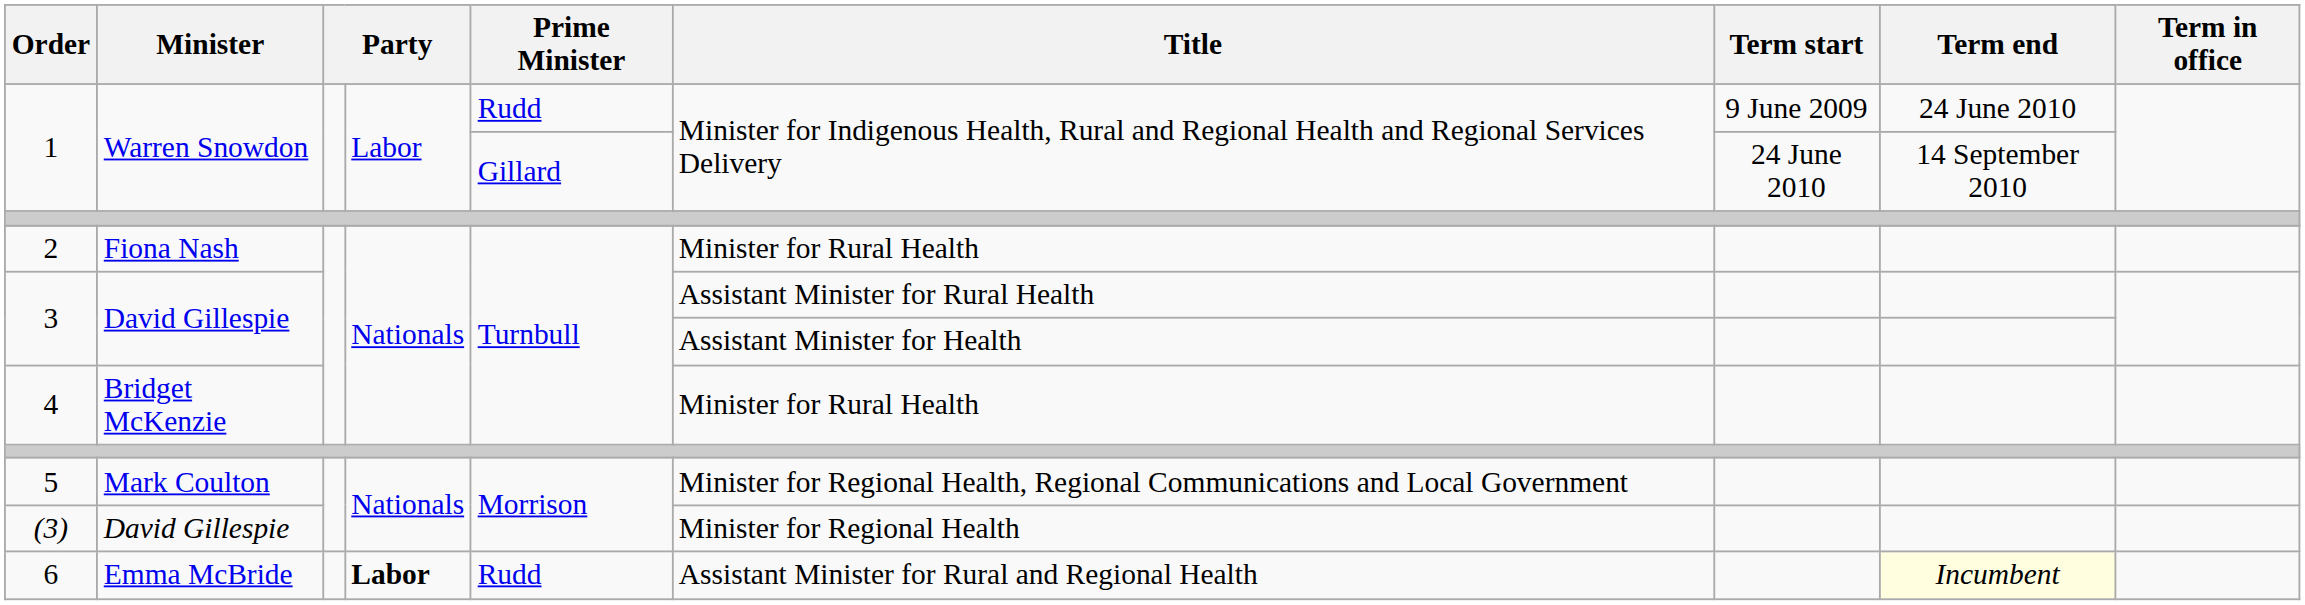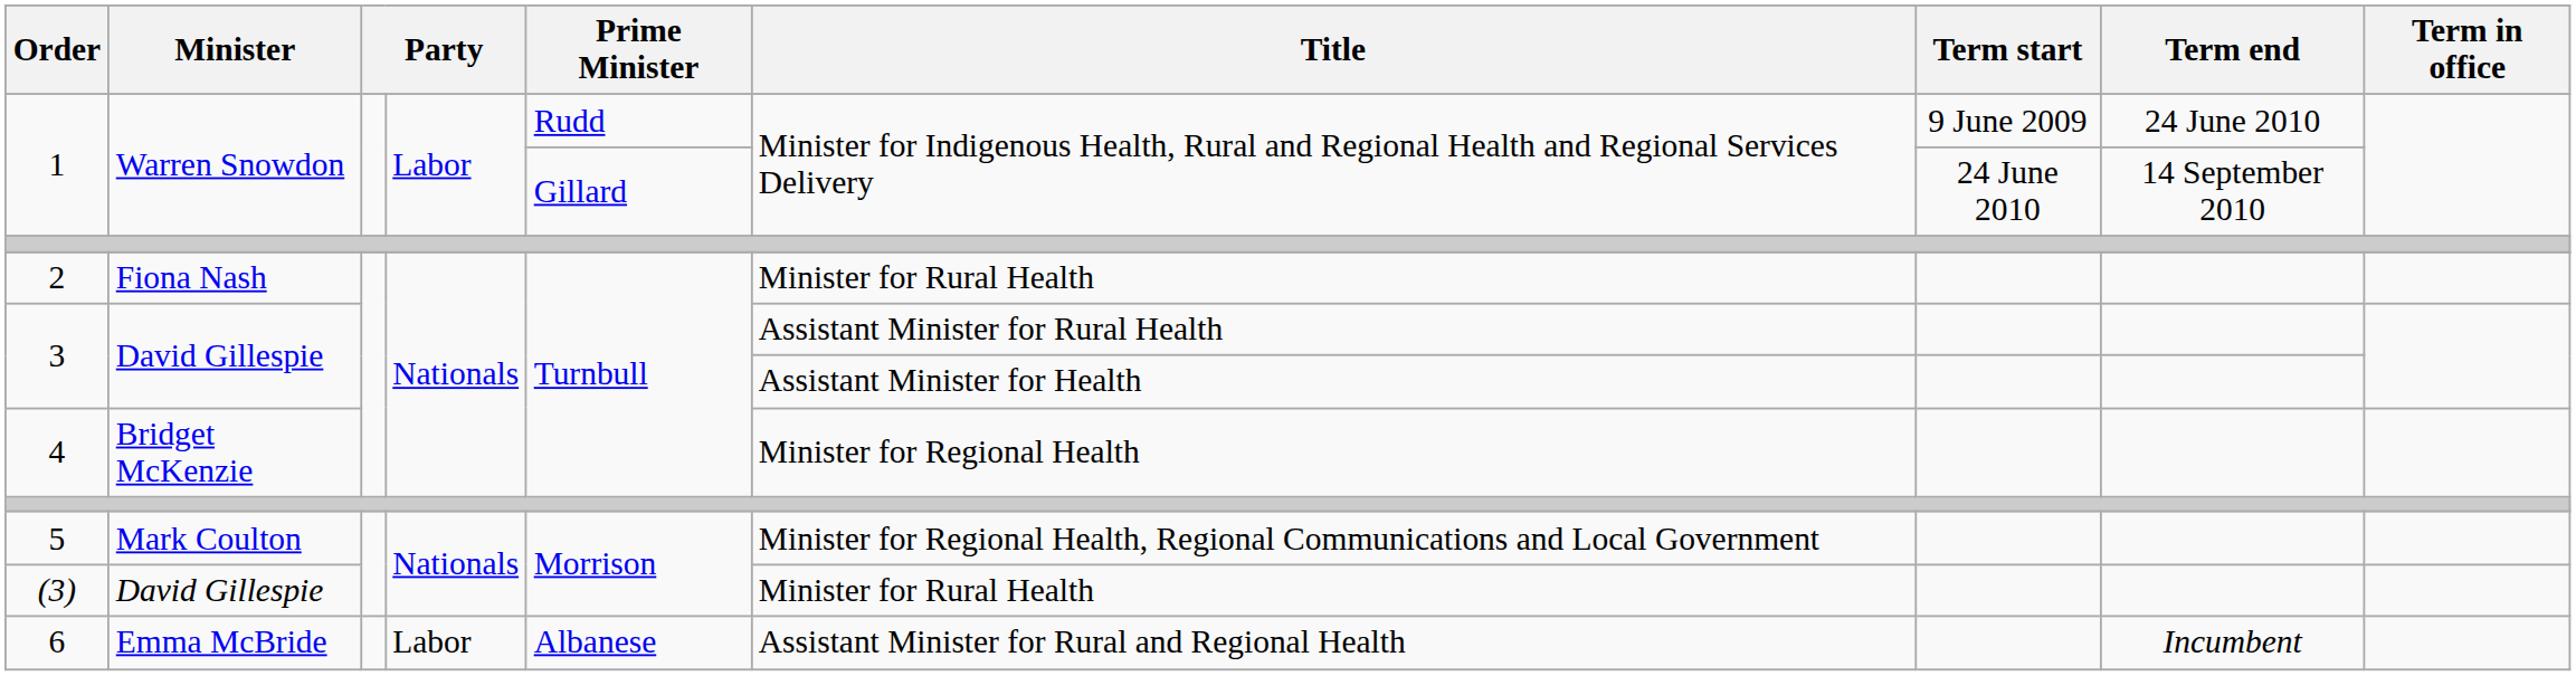4 | Title: Minister for Rural Health -> Minister for Regional Health
(3) | Title: Minister for Regional Health -> Minister for Rural Health
6 | column 4: bold -> normal
6 | Prime Minister: Rudd -> Albanese
6 | Term end: lightyellow background -> no background
